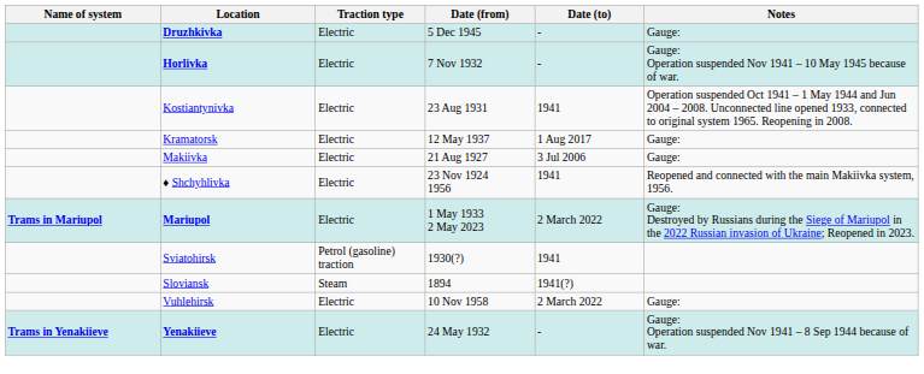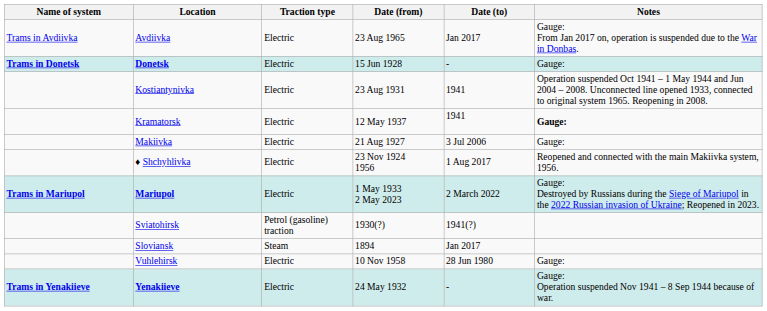+ row: Trams in Avdiivka | Avdiivka | Electric | 23 Aug 1965 | Jan 2017 | Gauge: From Jan 2017 on, operation is suspended due to the War in Donbas.
+ row: Trams in Donetsk | Donetsk | Electric | 15 Jun 1928 | - | Gauge:
- row: Druzhkivka | Electric | 5 Dec 1945 | - | Gauge:
- row: Horlivka | Electric | 7 Nov 1932 | - | Gauge: Operation suspended Nov 1941 – 10 May 1945 because of war.
Kramatorsk | Date (to): 1 Aug 2017 -> 1941
Kramatorsk | Notes: normal -> bold
♦ Shchyhlivka | Date (to): 1941 -> 1 Aug 2017
Sviatohirsk | Date (to): 1941 -> 1941(?)
Sloviansk | Date (to): 1941(?) -> Jan 2017
Vuhlehirsk | Date (to): 2 March 2022 -> 28 Jun 1980
